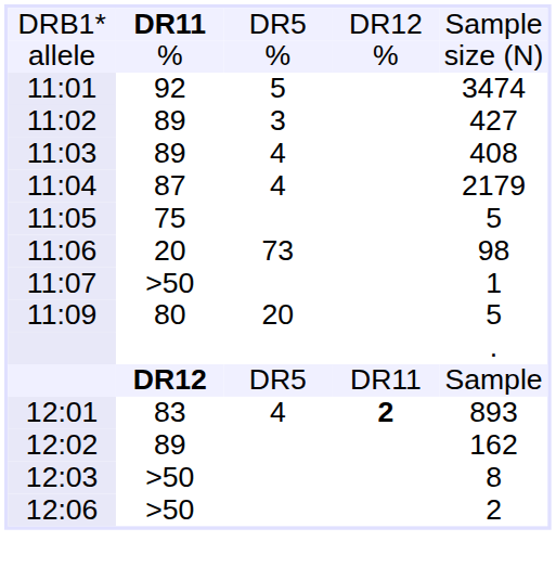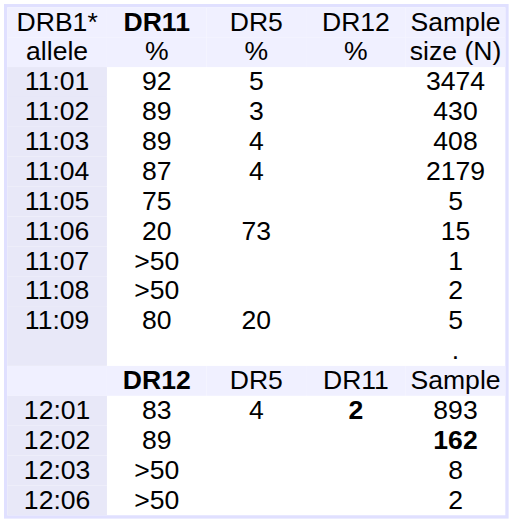11:02 | column 5: 427 -> 430
11:06 | column 5: 98 -> 15
+ row: 11:08 | >50 | 2
12:02 | column 5: normal -> bold
